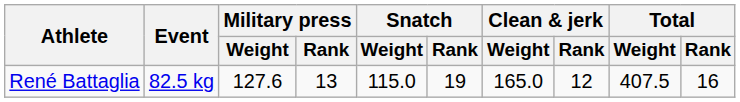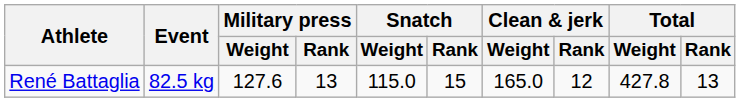René Battaglia | Snatch / Rank: 19 -> 15
René Battaglia | Total / Weight: 407.5 -> 427.8
René Battaglia | Total / Rank: 16 -> 13
